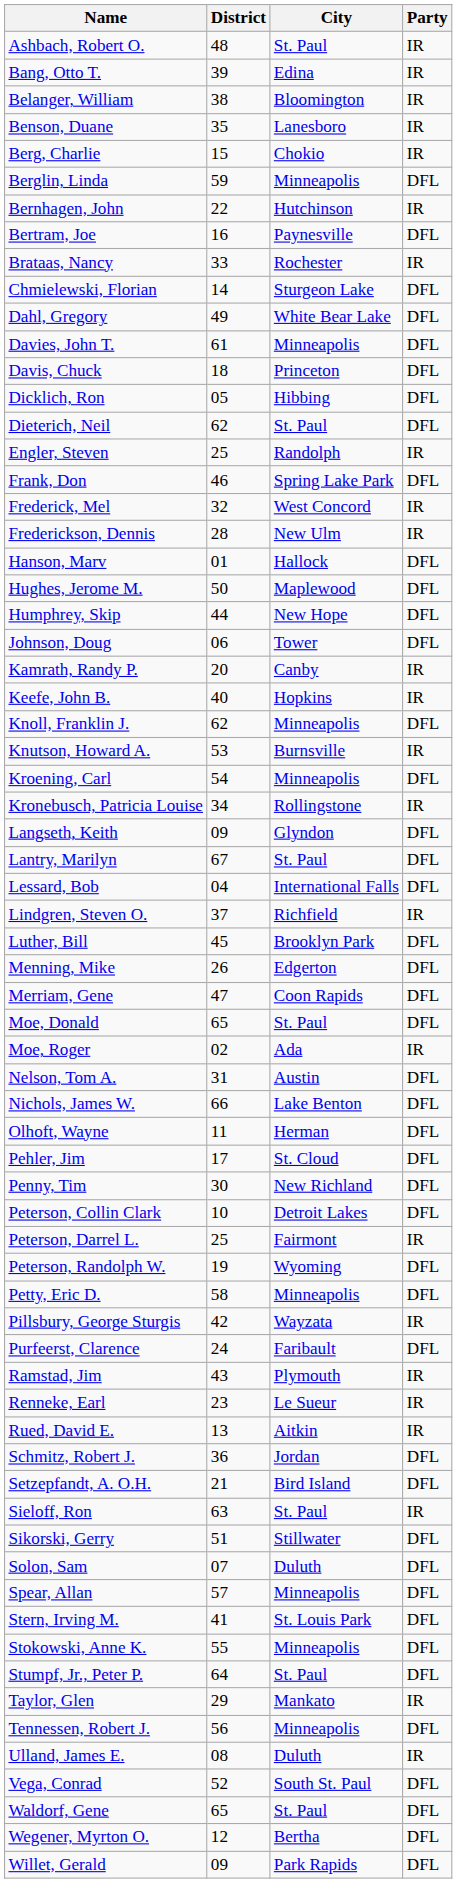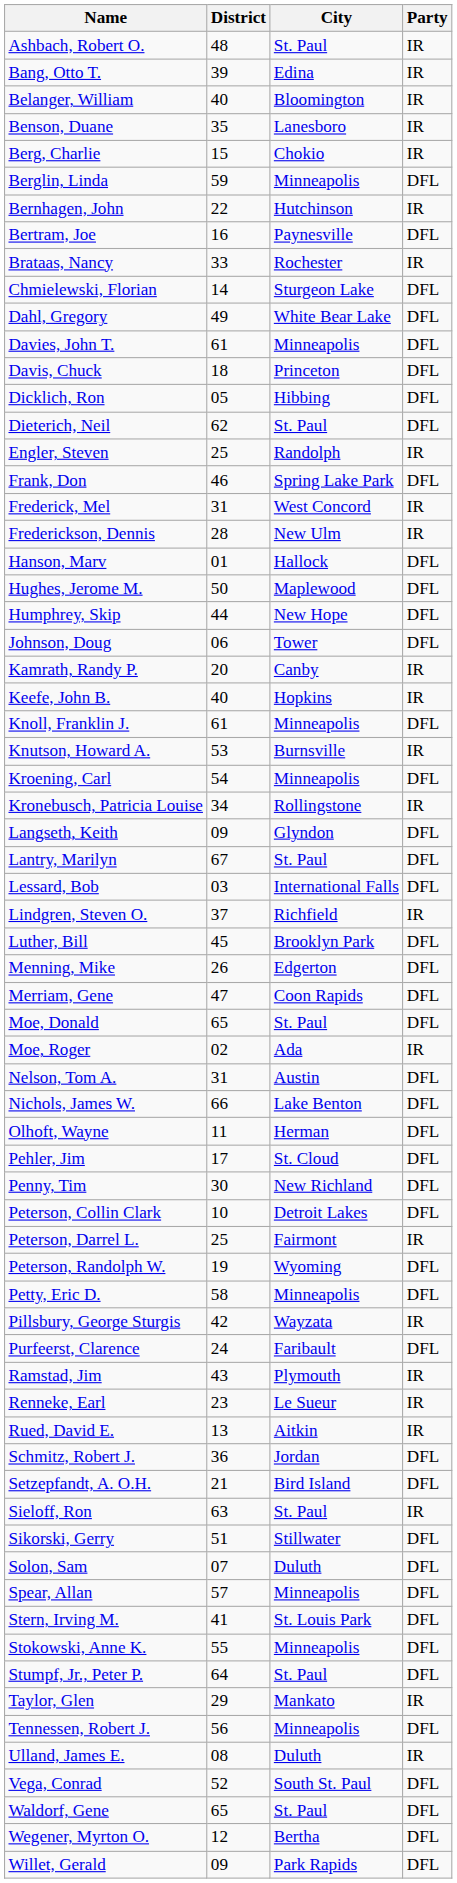Belanger, William | District: 38 -> 40
Frederick, Mel | District: 32 -> 31
Knoll, Franklin J. | District: 62 -> 61
Lessard, Bob | District: 04 -> 03
